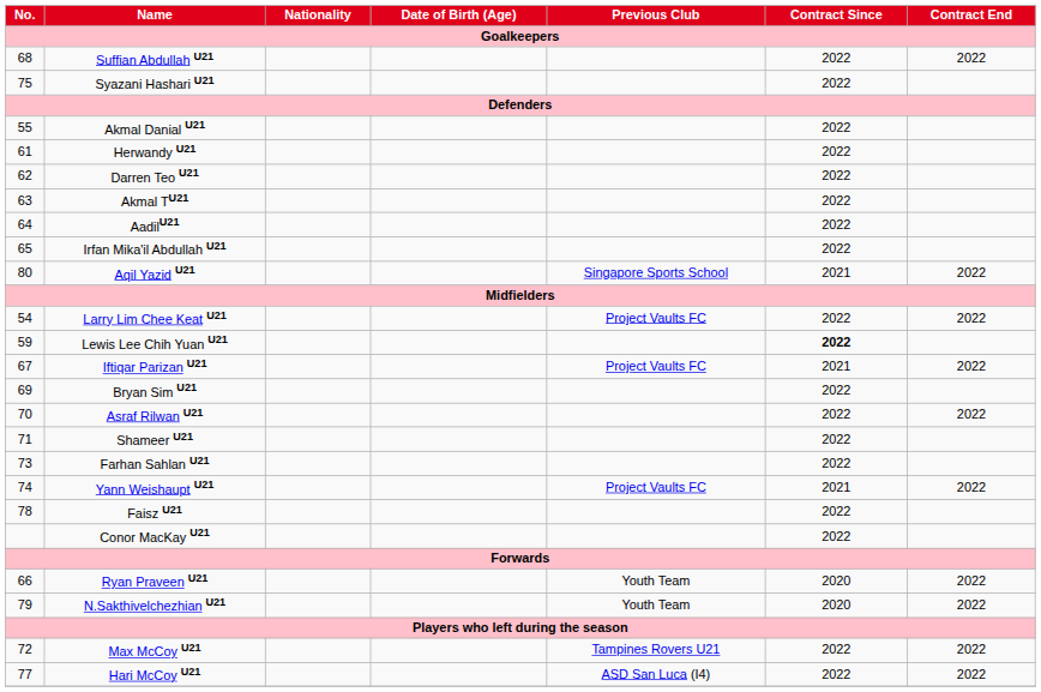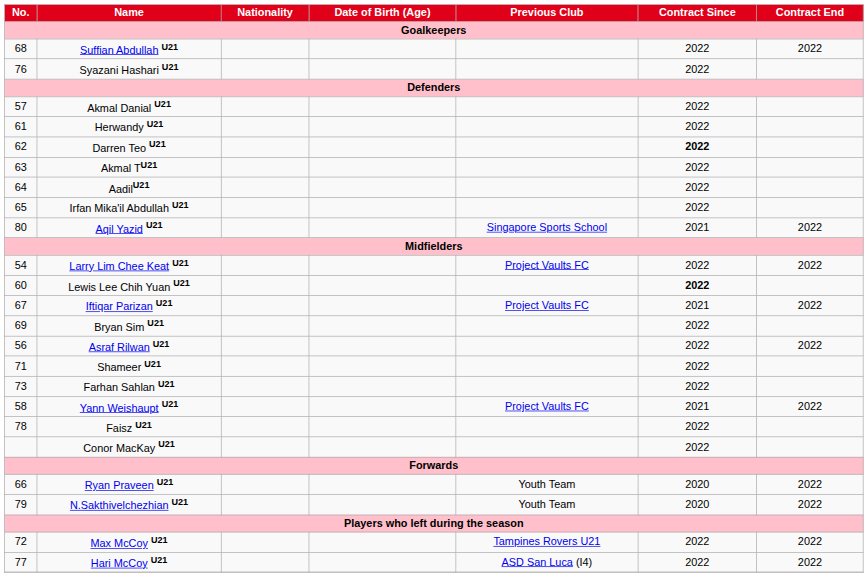Syazani Hashari U21 | No.: 75 -> 76
Akmal Danial U21 | No.: 55 -> 57
Darren Teo U21 | Contract Since: normal -> bold
Lewis Lee Chih Yuan U21 | No.: 59 -> 60
Asraf Rilwan U21 | No.: 70 -> 56
Yann Weishaupt U21 | No.: 74 -> 58
